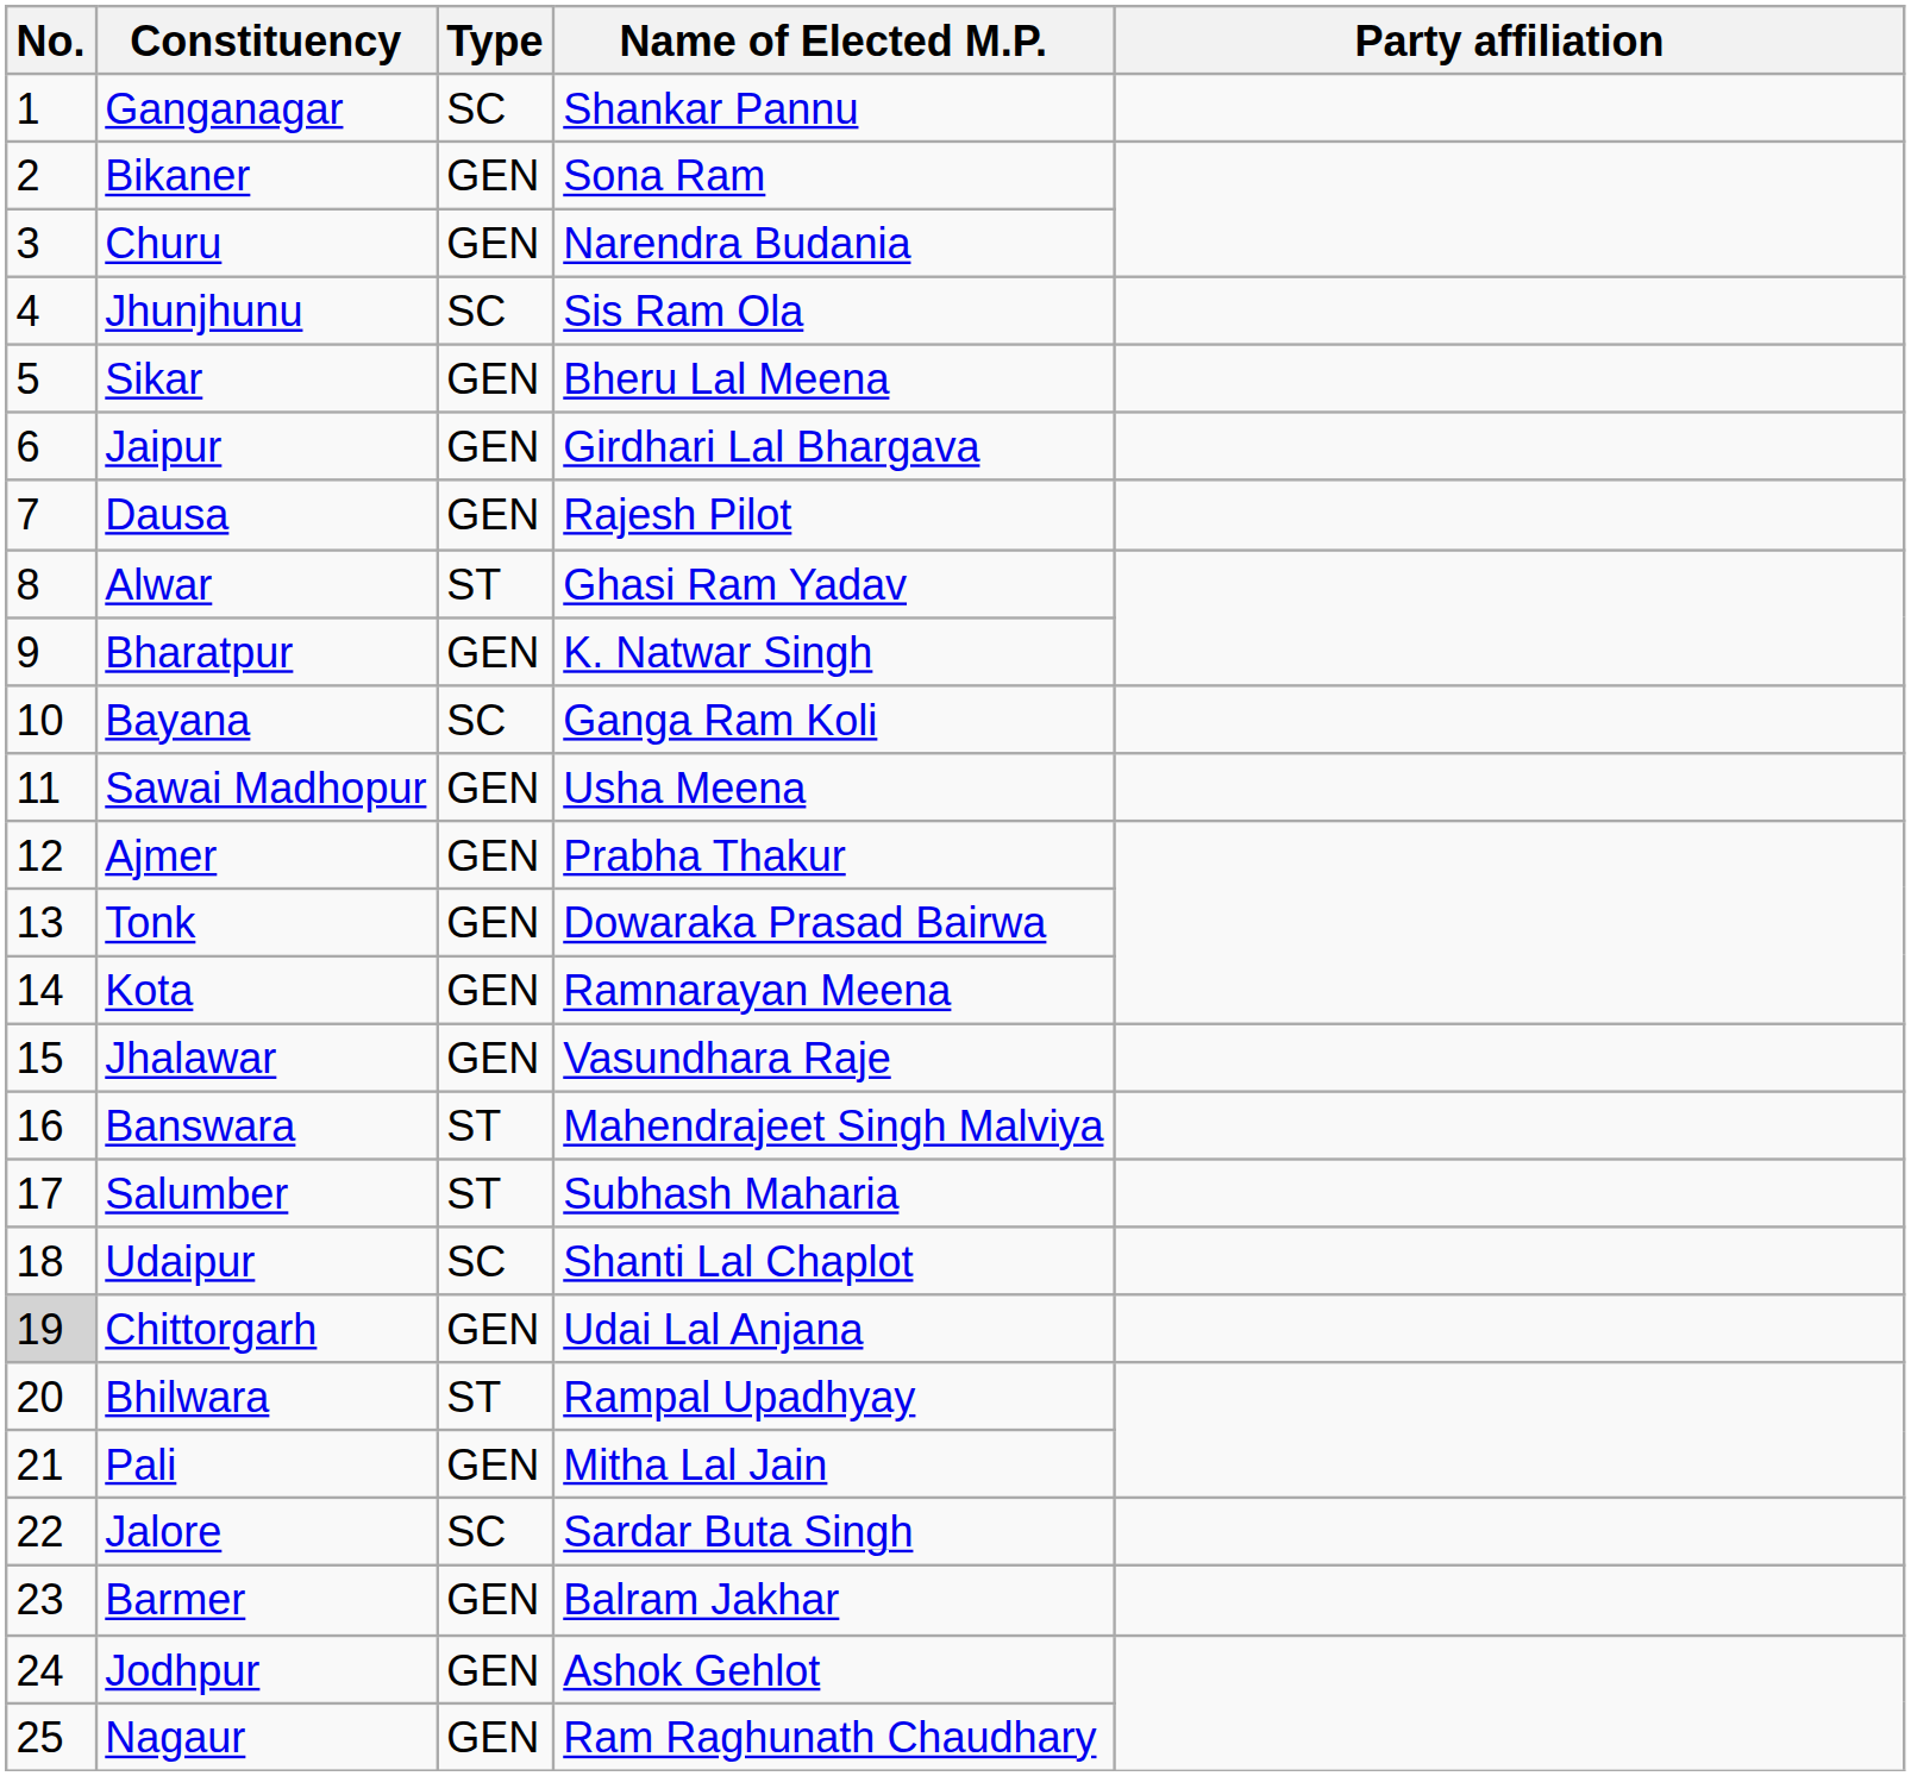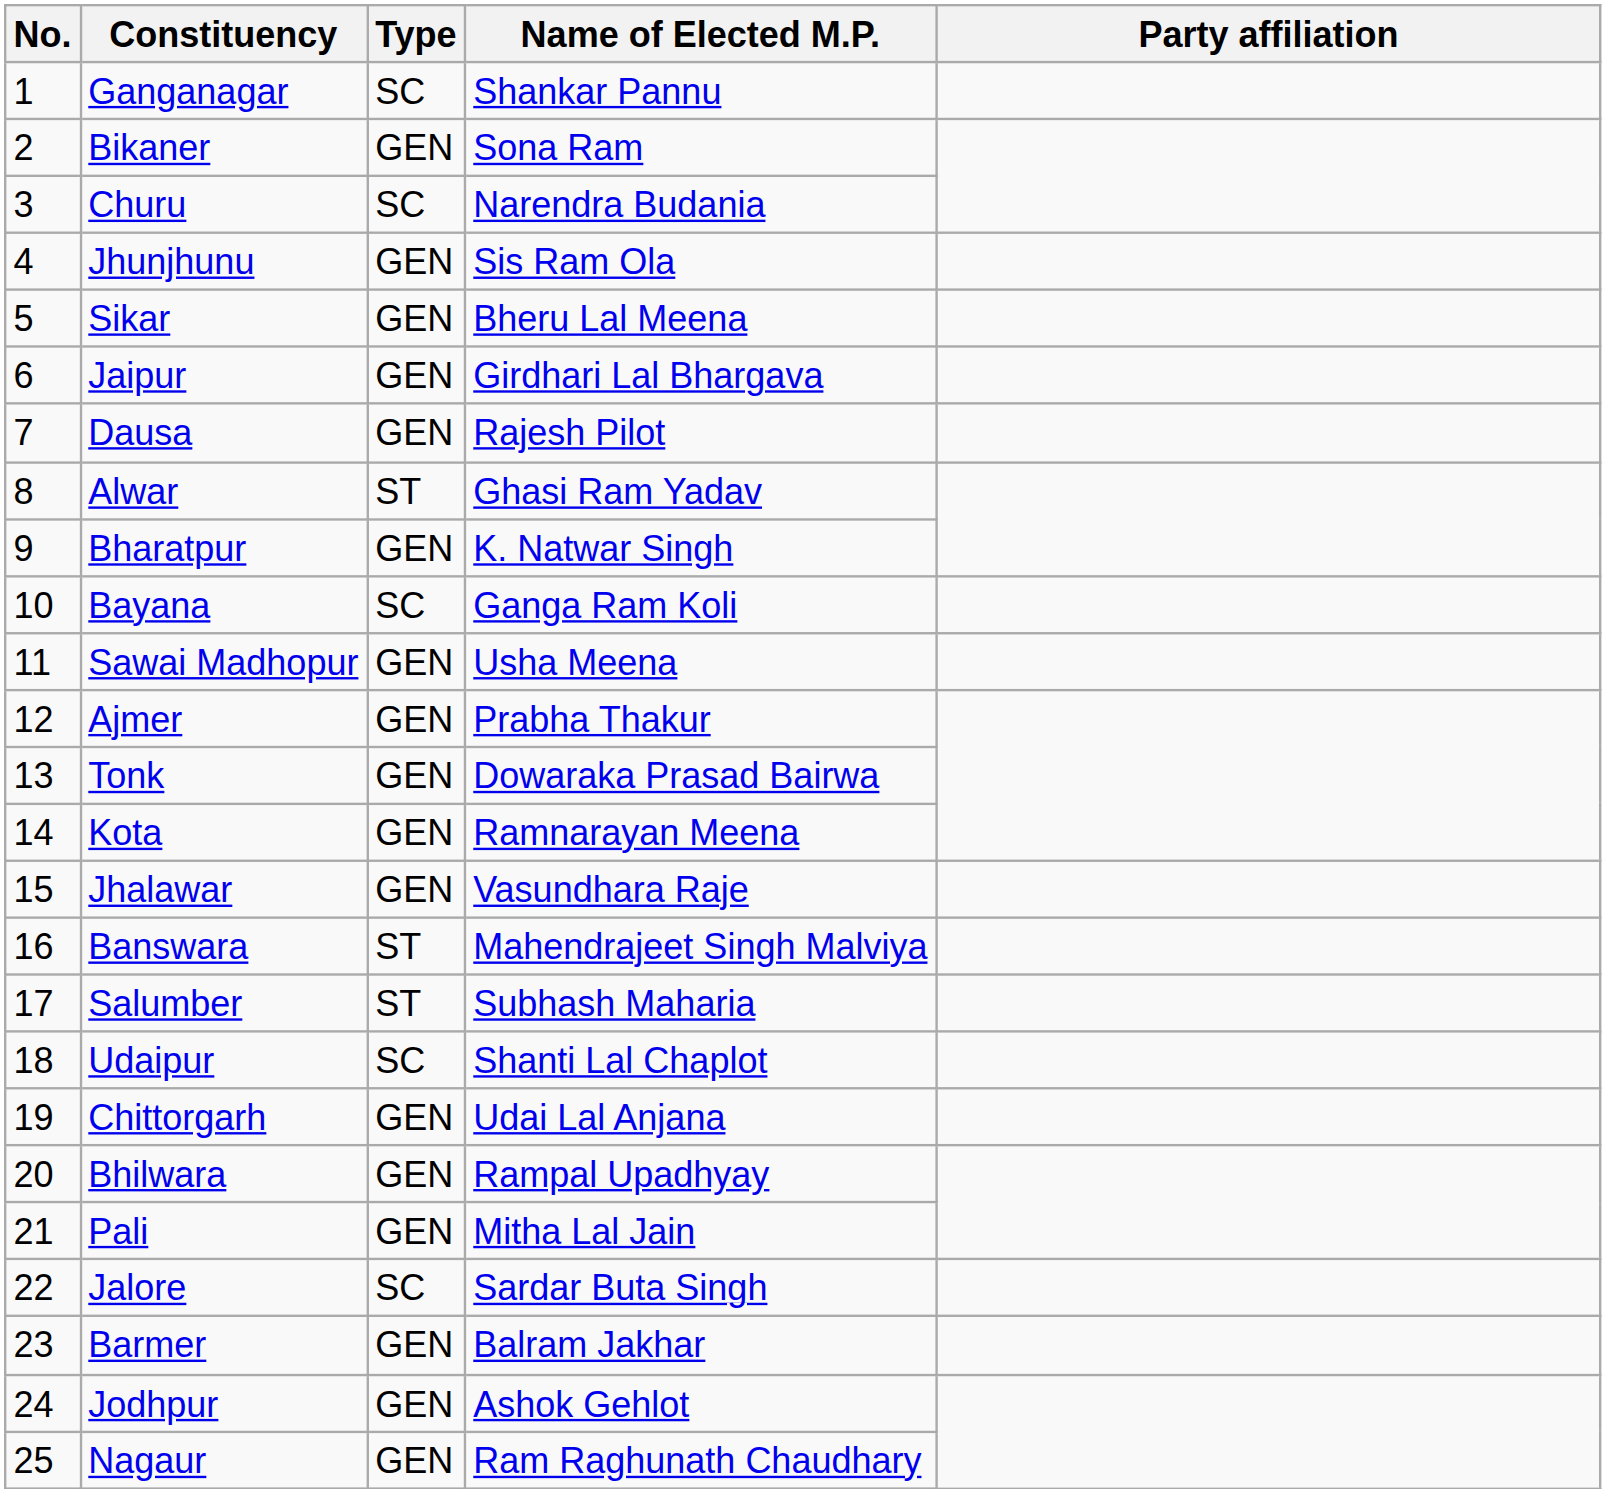Churu | Type: GEN -> SC
Jhunjhunu | Type: SC -> GEN
Chittorgarh | No.: lightgrey background -> no background
Bhilwara | Type: ST -> GEN
